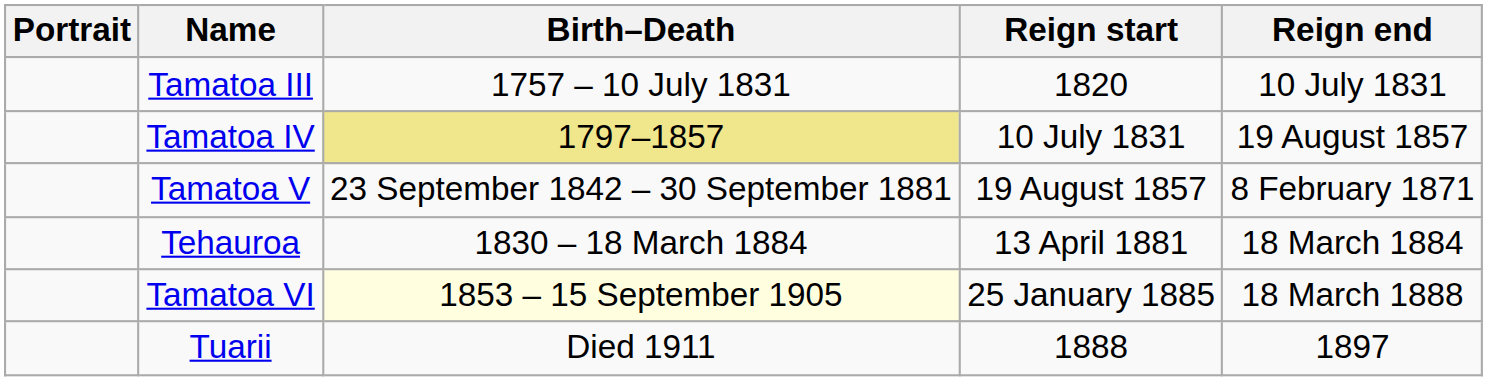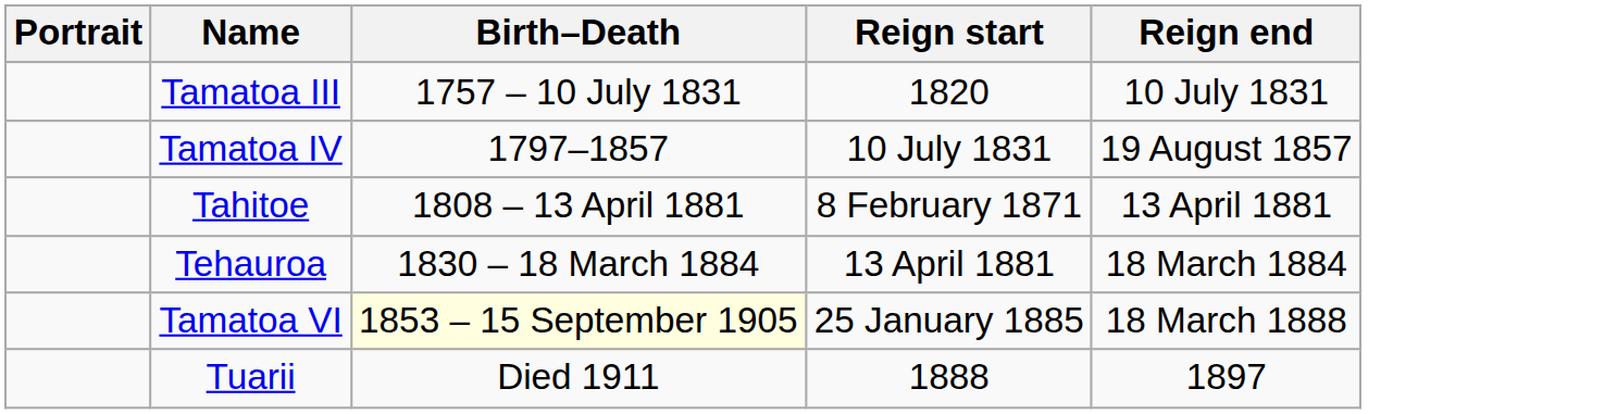Tamatoa IV | Birth–Death: khaki background -> no background
- row: Tamatoa V | 23 September 1842 – 30 September 1881 | 19 August 1857 | 8 February 1871
+ row: Tahitoe | 1808 – 13 April 1881 | 8 February 1871 | 13 April 1881
